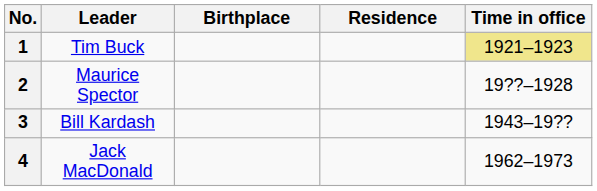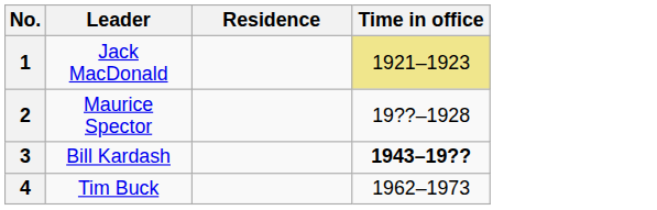- column: Birthplace
1 | Leader: Tim Buck -> Jack MacDonald
3 | Time in office: normal -> bold
4 | Leader: Jack MacDonald -> Tim Buck
